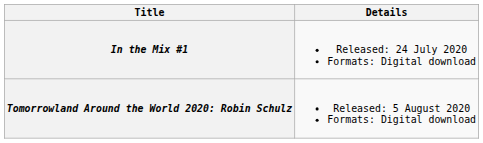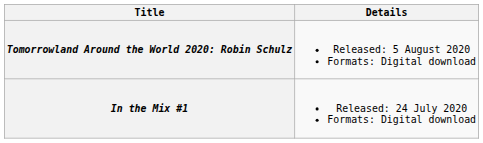rows swapped: In the Mix #1 <-> Tomorrowland Around the World 2020: Robin Schulz
